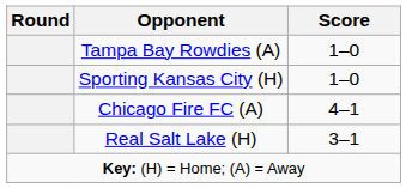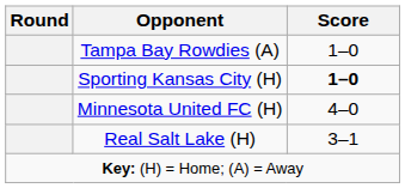Sporting Kansas City (H) | Score: normal -> bold
+ row: Minnesota United FC (H) | 4–0
- row: Chicago Fire FC (A) | 4–1
